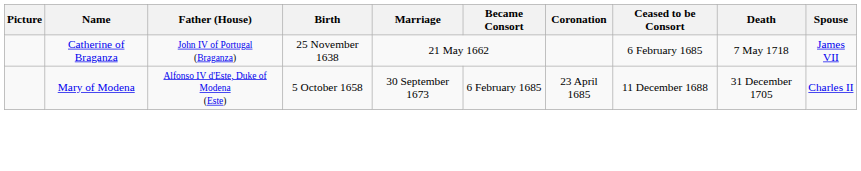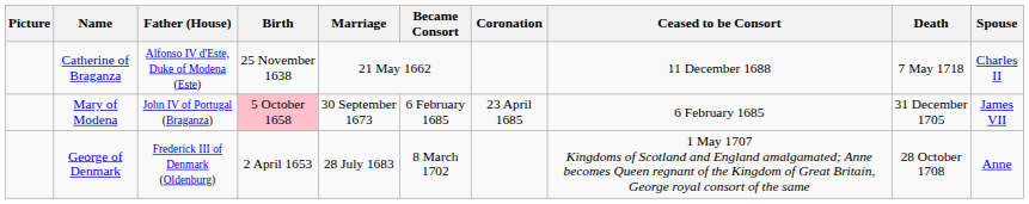Catherine of Braganza | Father (House): John IV of Portugal (Braganza) -> Alfonso IV d'Este, Duke of Modena (Este)
Catherine of Braganza | Ceased to be Consort: 6 February 1685 -> 11 December 1688
Catherine of Braganza | Spouse: James VII -> Charles II
Mary of Modena | Father (House): Alfonso IV d'Este, Duke of Modena (Este) -> John IV of Portugal (Braganza)
Mary of Modena | Birth: no background -> pink background
Mary of Modena | Ceased to be Consort: 11 December 1688 -> 6 February 1685
Mary of Modena | Spouse: Charles II -> James VII
+ row: George of Denmark | Frederick III of Denmark (Oldenburg) | 2 April 1653 | 28 July 1683 | 8 March 1702 | 1 May 1707 Kingdoms of Scotland and England amalgamated; Anne becomes Queen regnant of the Kingdom of Great Britain, George royal consort of the same | 28 October 1708 | Anne
